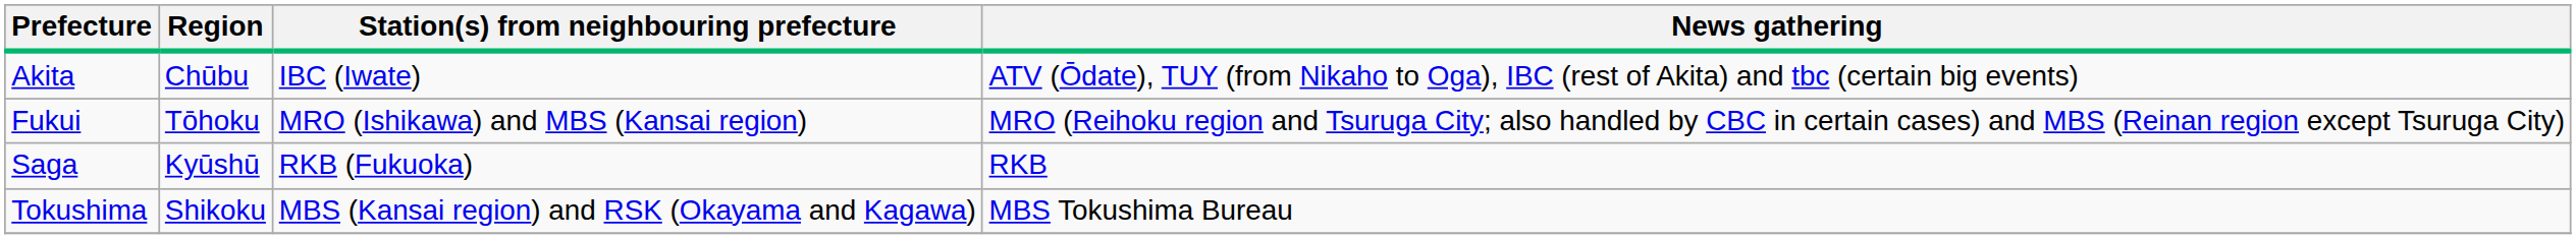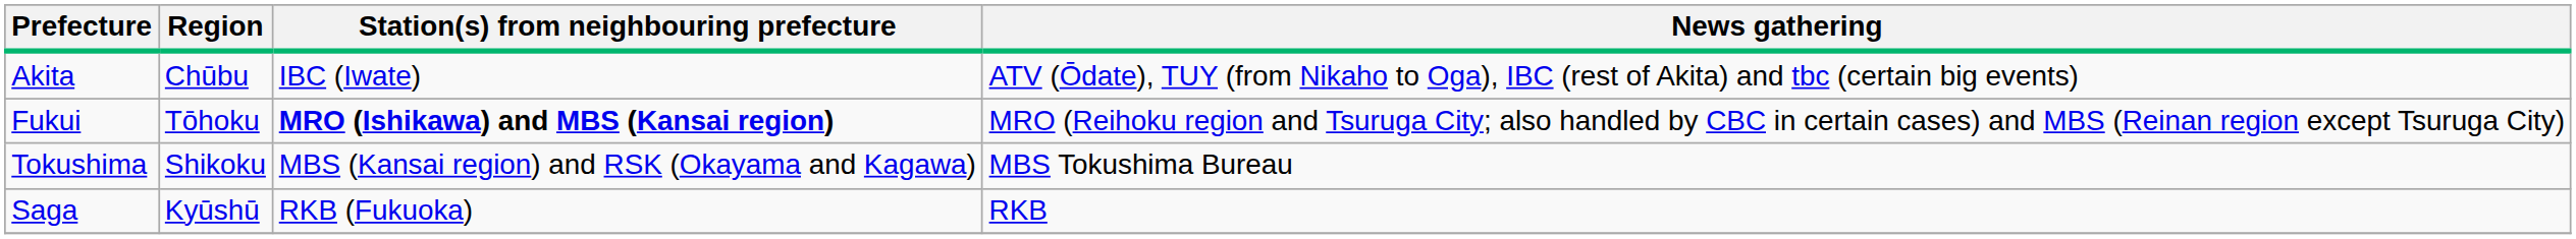Fukui | Station(s) from neighbouring prefecture: normal -> bold
rows swapped: Tokushima <-> Saga
